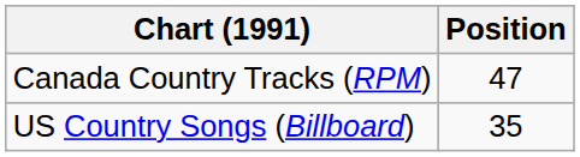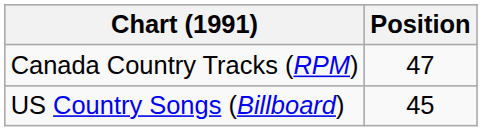US Country Songs (Billboard) | Position: 35 -> 45
